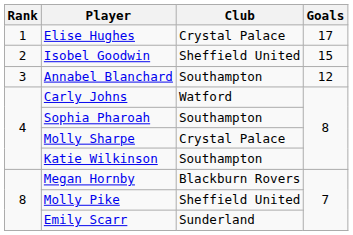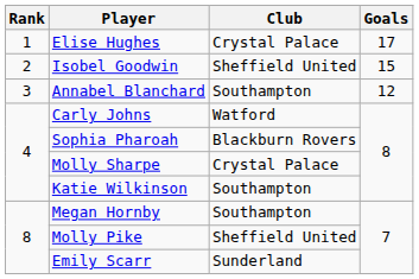Sophia Pharoah | Club: Southampton -> Blackburn Rovers
Megan Hornby | Club: Blackburn Rovers -> Southampton
